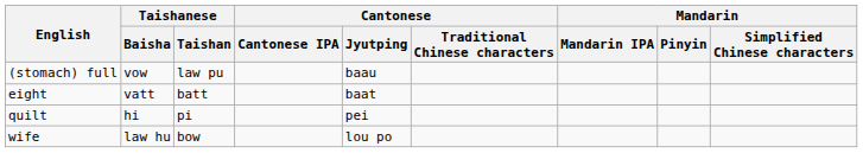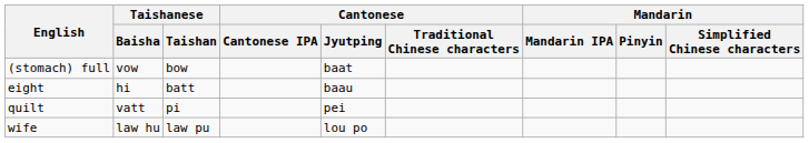(stomach) full | Taishanese / Taishan: law pu -> bow
(stomach) full | Cantonese / Jyutping: baau -> baat
eight | Taishanese / Baisha: vatt -> hi
eight | Cantonese / Jyutping: baat -> baau
quilt | Taishanese / Baisha: hi -> vatt
wife | Taishanese / Taishan: bow -> law pu
